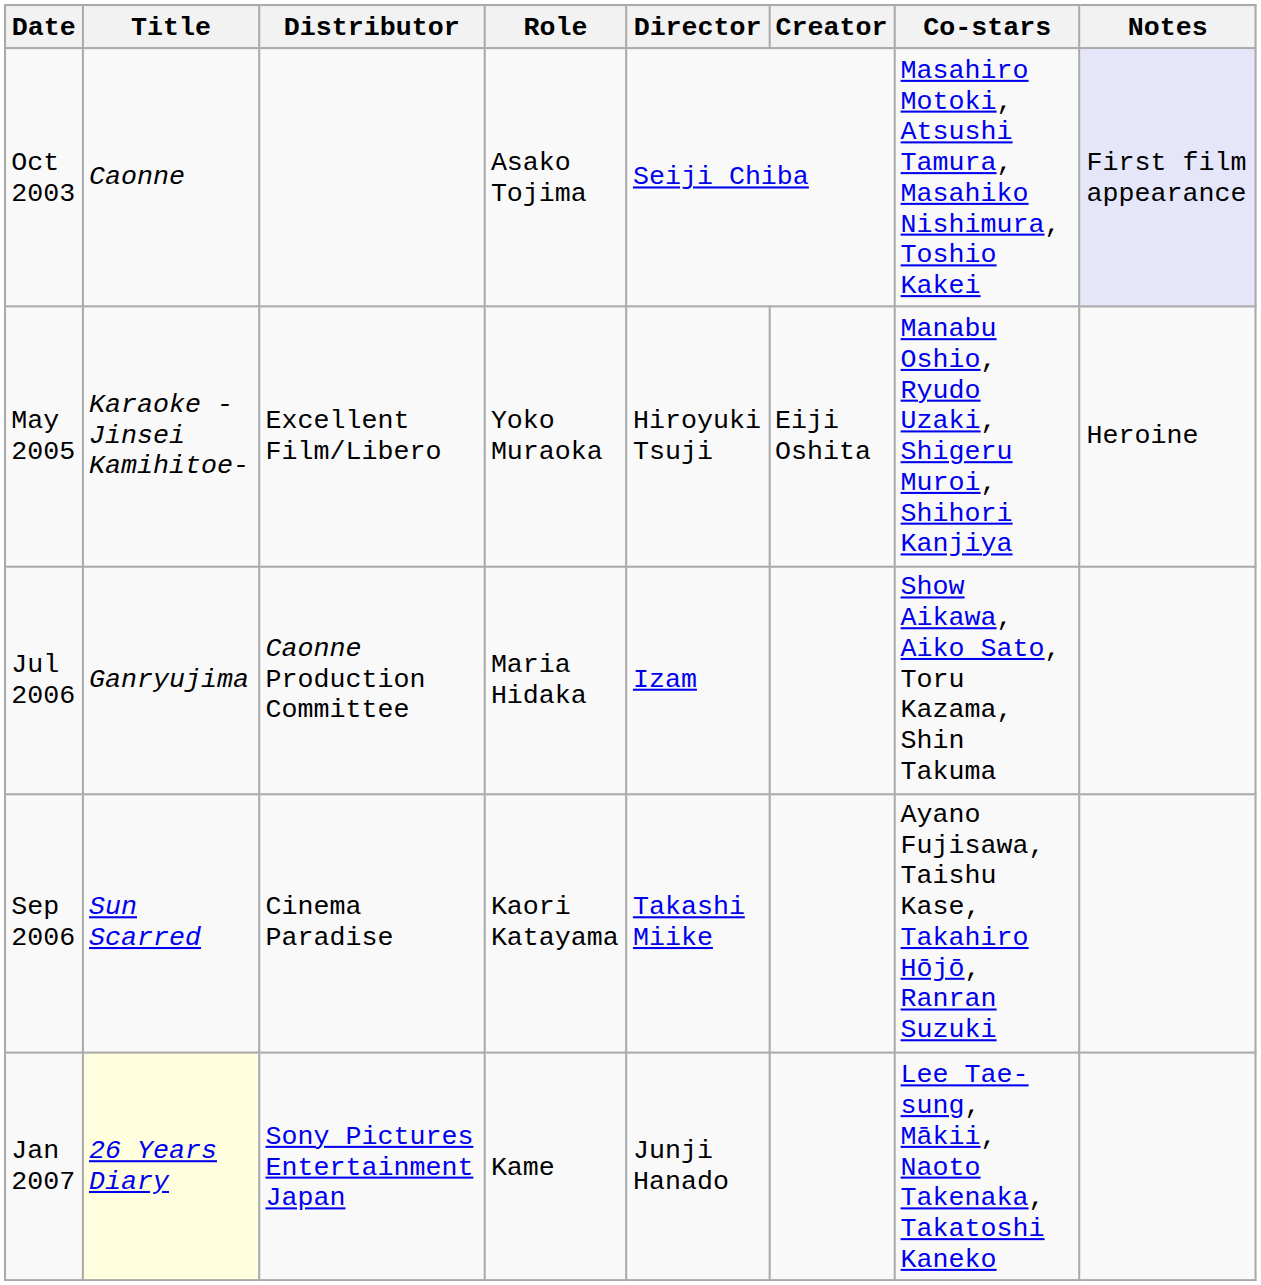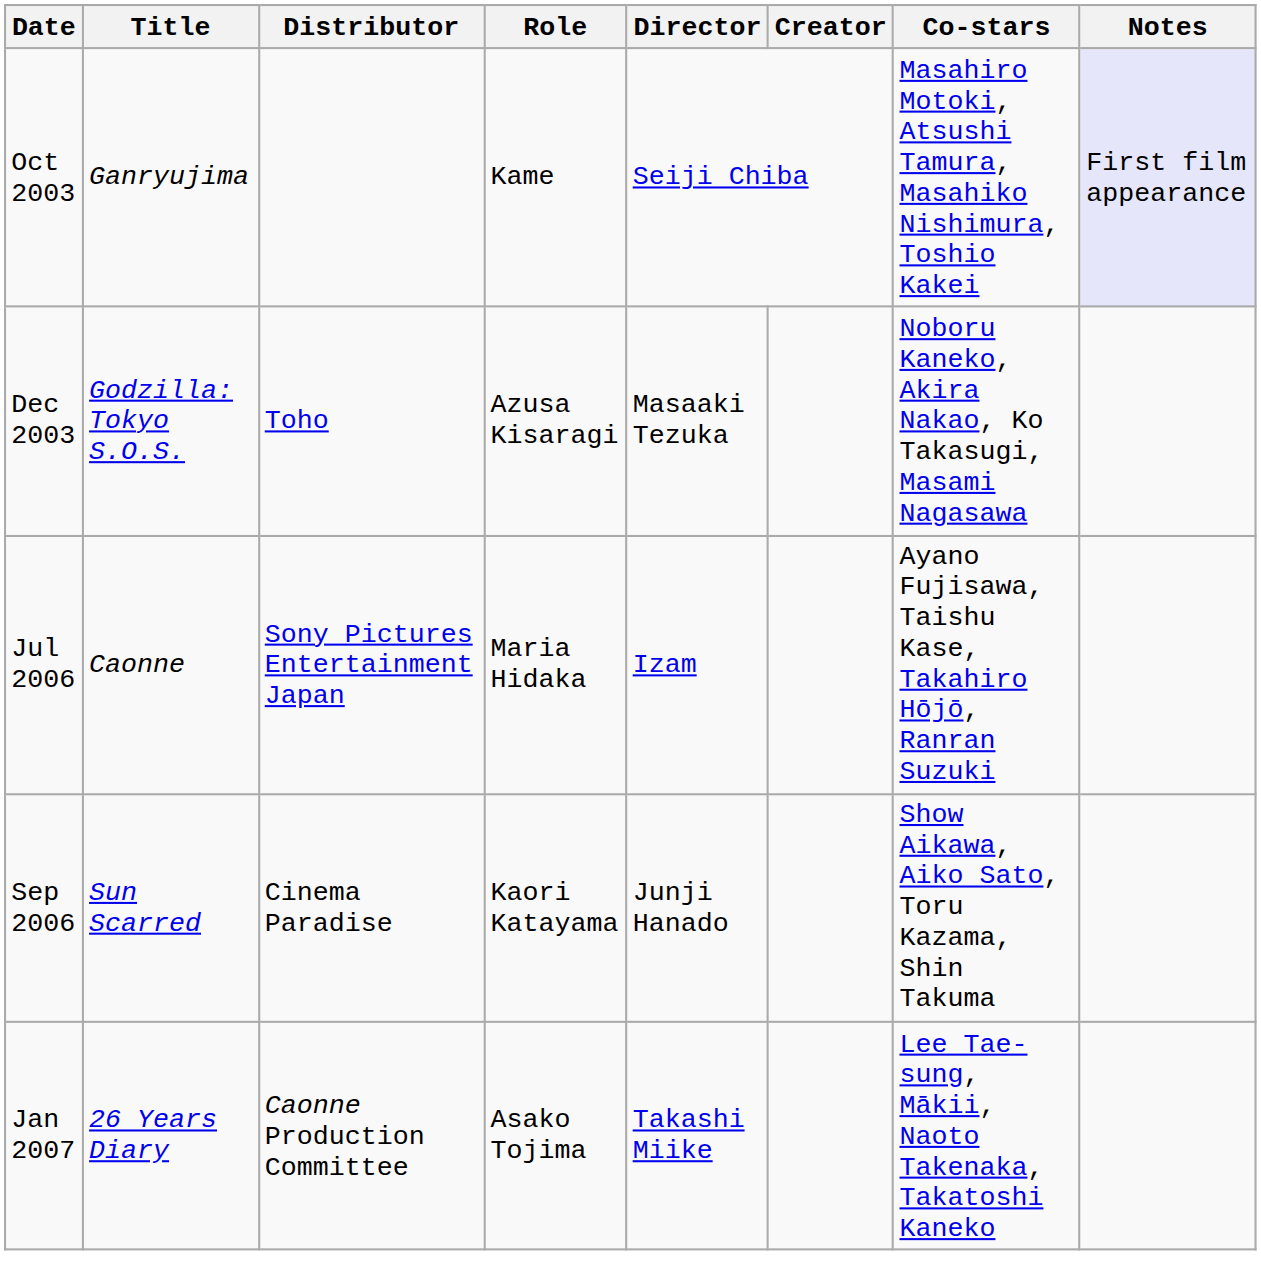Oct 2003 | Title: Caonne -> Ganryujima
Oct 2003 | Role: Asako Tojima -> Kame
+ row: Dec 2003 | Godzilla: Tokyo S.O.S. | Toho | Azusa Kisaragi | Masaaki Tezuka | Noboru Kaneko, Akira Nakao, Ko Takasugi, Masami Nagasawa
- row: May 2005 | Karaoke -Jinsei Kamihitoe- | Excellent Film/Libero | Yoko Muraoka | Hiroyuki Tsuji | Eiji Oshita | Manabu Oshio, Ryudo Uzaki, Shigeru Muroi, Shihori Kanjiya | Heroine
Jul 2006 | Title: Ganryujima -> Caonne
Jul 2006 | Distributor: Caonne Production Committee -> Sony Pictures Entertainment Japan
Jul 2006 | Co-stars: Show Aikawa, Aiko Sato, Toru Kazama, Shin Takuma -> Ayano Fujisawa, Taishu Kase, Takahiro Hōjō, Ranran Suzuki
Sep 2006 | Director: Takashi Miike -> Junji Hanado
Sep 2006 | Co-stars: Ayano Fujisawa, Taishu Kase, Takahiro Hōjō, Ranran Suzuki -> Show Aikawa, Aiko Sato, Toru Kazama, Shin Takuma
Jan 2007 | Title: lightyellow background -> no background
Jan 2007 | Distributor: Sony Pictures Entertainment Japan -> Caonne Production Committee
Jan 2007 | Role: Kame -> Asako Tojima
Jan 2007 | Director: Junji Hanado -> Takashi Miike
